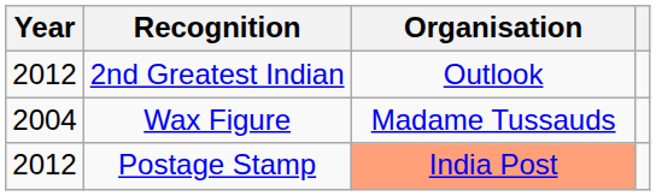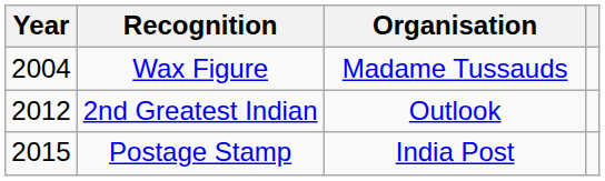rows swapped: Wax Figure <-> 2nd Greatest Indian
Postage Stamp | Year: 2012 -> 2015
Postage Stamp | Organisation: lightsalmon background -> no background
